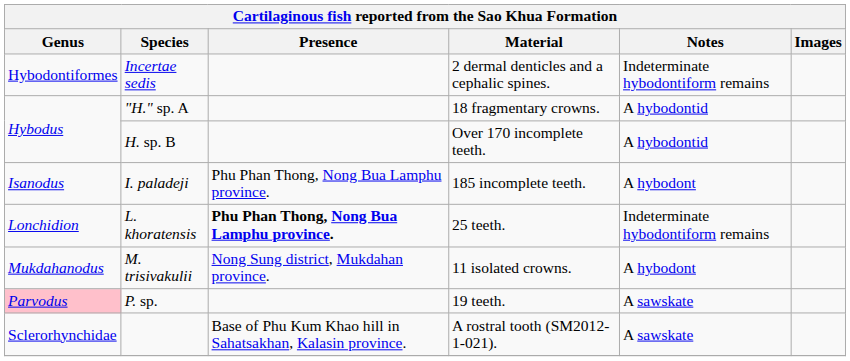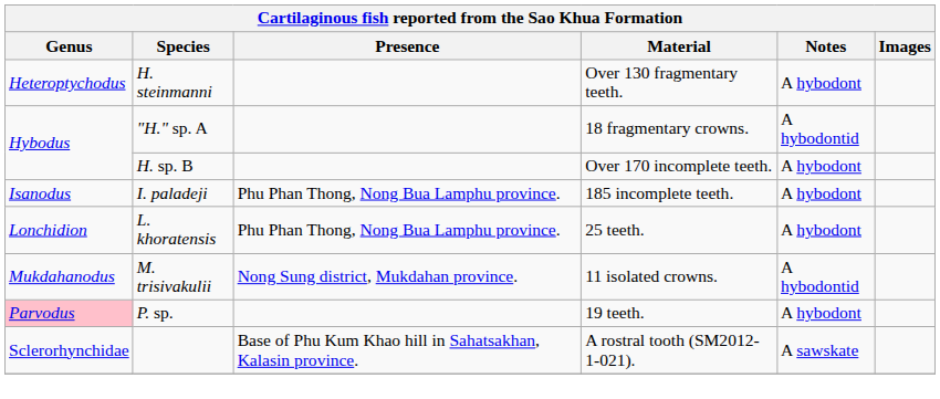+ row: Heteroptychodus | H. steinmanni | Over 130 fragmentary teeth. | A hybodont
- row: Hybodontiformes | Incertae sedis | 2 dermal denticles and a cephalic spines. | Indeterminate hybodontiform remains
H. sp. B | Notes: A hybodontid -> A hybodont
L. khoratensis | Presence: bold -> normal
L. khoratensis | Notes: Indeterminate hybodontiform remains -> A hybodont
M. trisivakulii | Notes: A hybodont -> A hybodontid
P. sp. | Notes: A sawskate -> A hybodont
